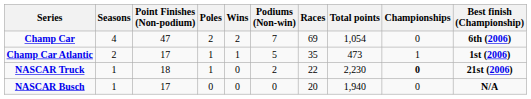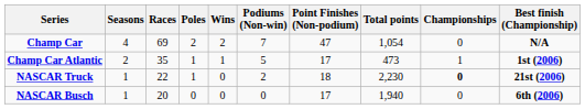columns swapped: Races <-> Point Finishes (Non-podium)
Champ Car | Best finish (Championship): 6th (2006) -> N/A
NASCAR Busch | Best finish (Championship): N/A -> 6th (2006)
